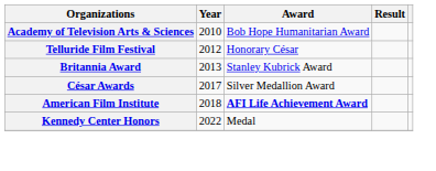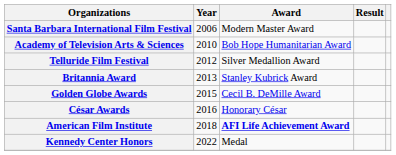+ row: Santa Barbara International Film Festival | 2006 | Modern Master Award
Telluride Film Festival | Award: Honorary César -> Silver Medallion Award
+ row: Golden Globe Awards | 2015 | Cecil B. DeMille Award
César Awards | Year: 2017 -> 2016
César Awards | Award: Silver Medallion Award -> Honorary César
